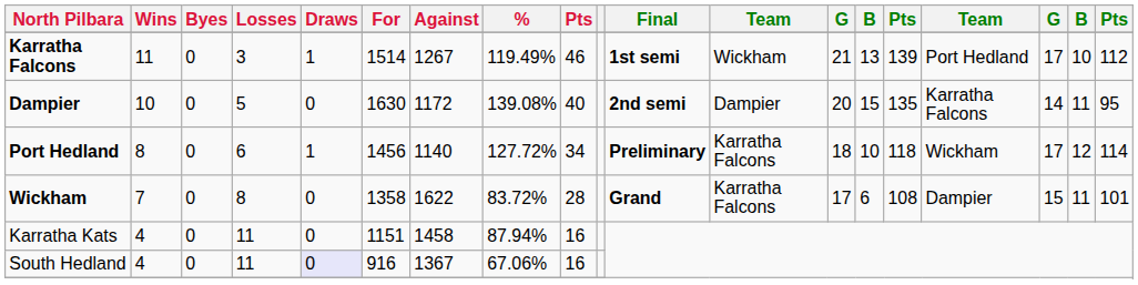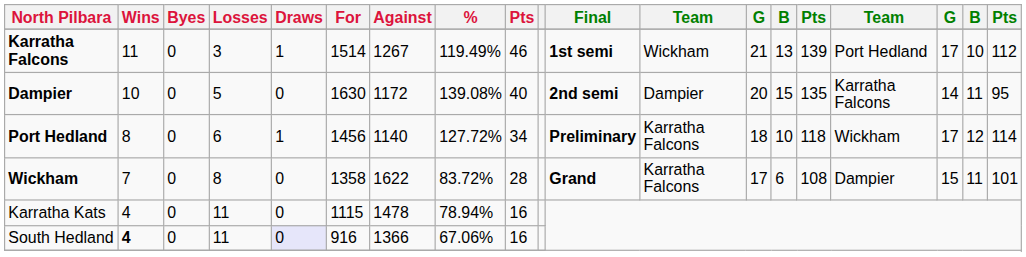Karratha Kats | For: 1151 -> 1115
Karratha Kats | Against: 1458 -> 1478
Karratha Kats | %: 87.94% -> 78.94%
South Hedland | Wins: normal -> bold
South Hedland | Against: 1367 -> 1366
